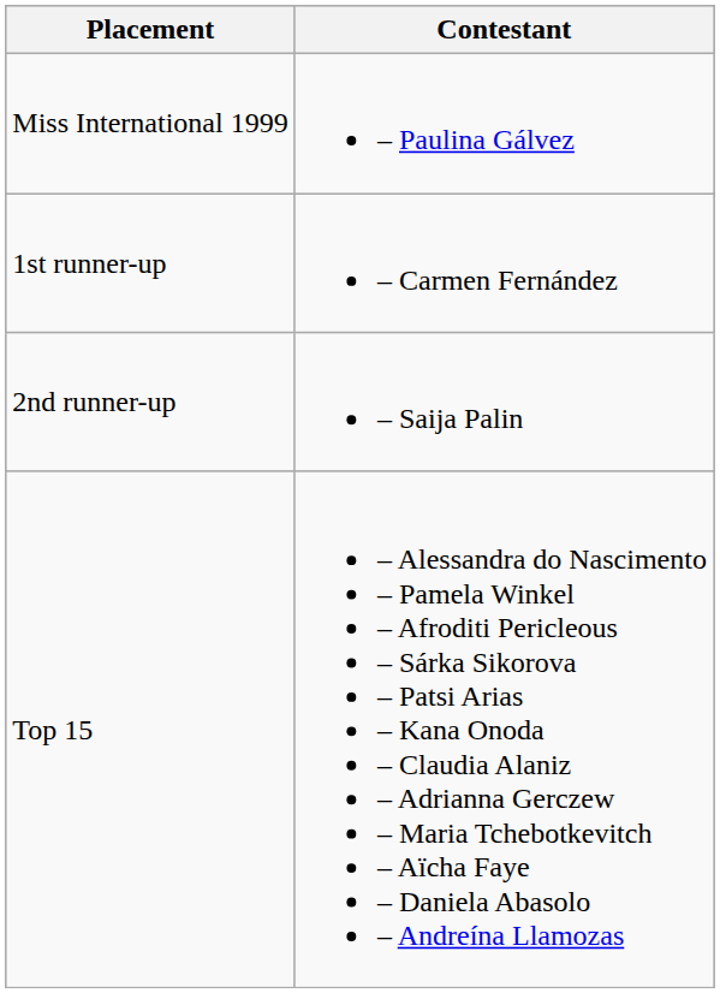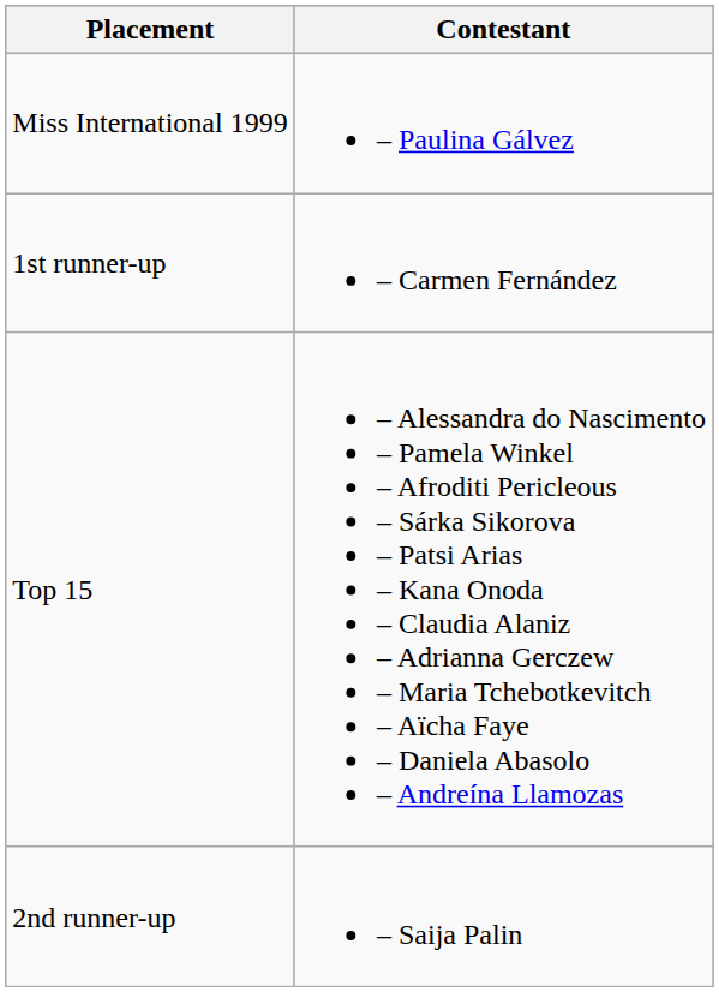rows swapped: 2nd runner-up <-> Top 15
